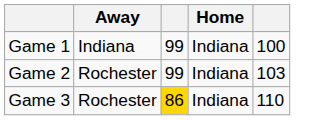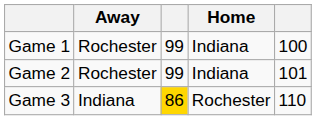Game 1 | Away: Indiana -> Rochester
Game 2 | column 5: 103 -> 101
Game 3 | Away: Rochester -> Indiana
Game 3 | Home: Indiana -> Rochester
